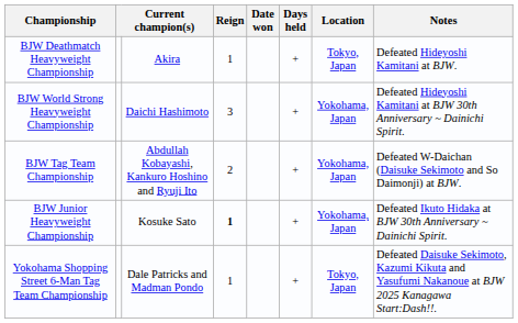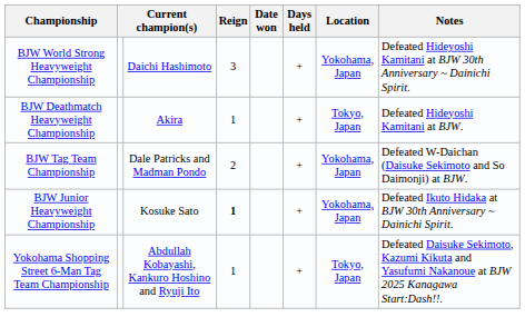rows swapped: BJW Deathmatch Heavyweight Championship <-> BJW World Strong Heavyweight Championship
BJW Tag Team Championship | column 3: Abdullah Kobayashi, Kankuro Hoshino and Ryuji Ito -> Dale Patricks and Madman Pondo
Yokohama Shopping Street 6-Man Tag Team Championship | column 3: Dale Patricks and Madman Pondo -> Abdullah Kobayashi, Kankuro Hoshino and Ryuji Ito
